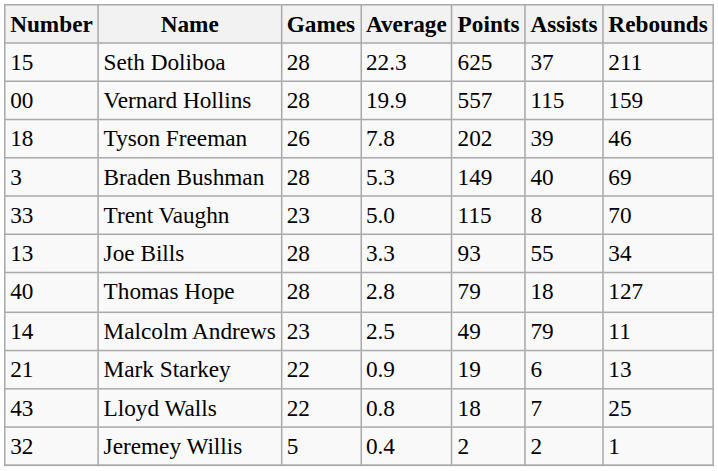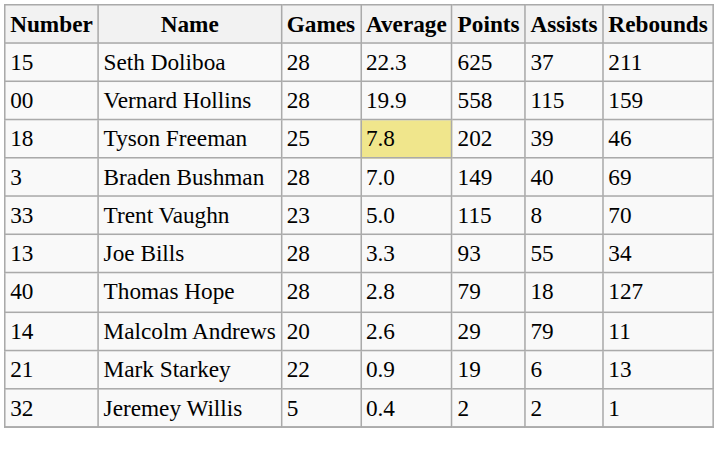Vernard Hollins | Points: 557 -> 558
Tyson Freeman | Games: 26 -> 25
Tyson Freeman | Average: no background -> khaki background
Braden Bushman | Average: 5.3 -> 7.0
Malcolm Andrews | Games: 23 -> 20
Malcolm Andrews | Average: 2.5 -> 2.6
Malcolm Andrews | Points: 49 -> 29
- row: 43 | Lloyd Walls | 22 | 0.8 | 18 | 7 | 25
